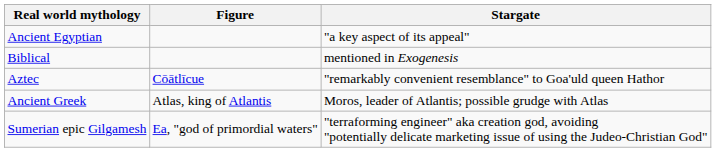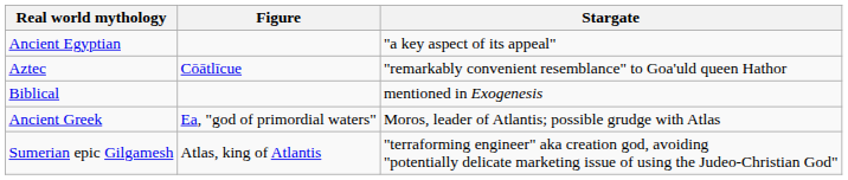rows swapped: Aztec <-> Biblical
Ancient Greek | Figure: Atlas, king of Atlantis -> Ea, "god of primordial waters"
Sumerian epic Gilgamesh | Figure: Ea, "god of primordial waters" -> Atlas, king of Atlantis
